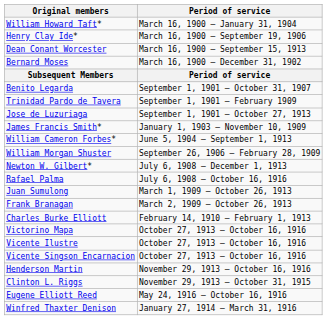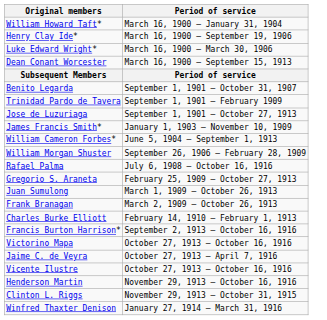+ row: Luke Edward Wright* | March 16, 1900 – March 30, 1906
- row: Bernard Moses | March 16, 1900 – December 31, 1902
- row: Newton W. Gilbert* | July 6, 1908 – December 1, 1913
+ row: Gregorio S. Araneta | February 25, 1909 – October 27, 1913
+ row: Francis Burton Harrison* | September 2, 1913 – October 16, 1916
+ row: Jaime C. de Veyra | October 27, 1913 – April 7, 1916
- row: Vicente Singson Encarnacion | October 27, 1913 – October 16, 1916
- row: Eugene Elliott Reed | May 24, 1916 – October 16, 1916
